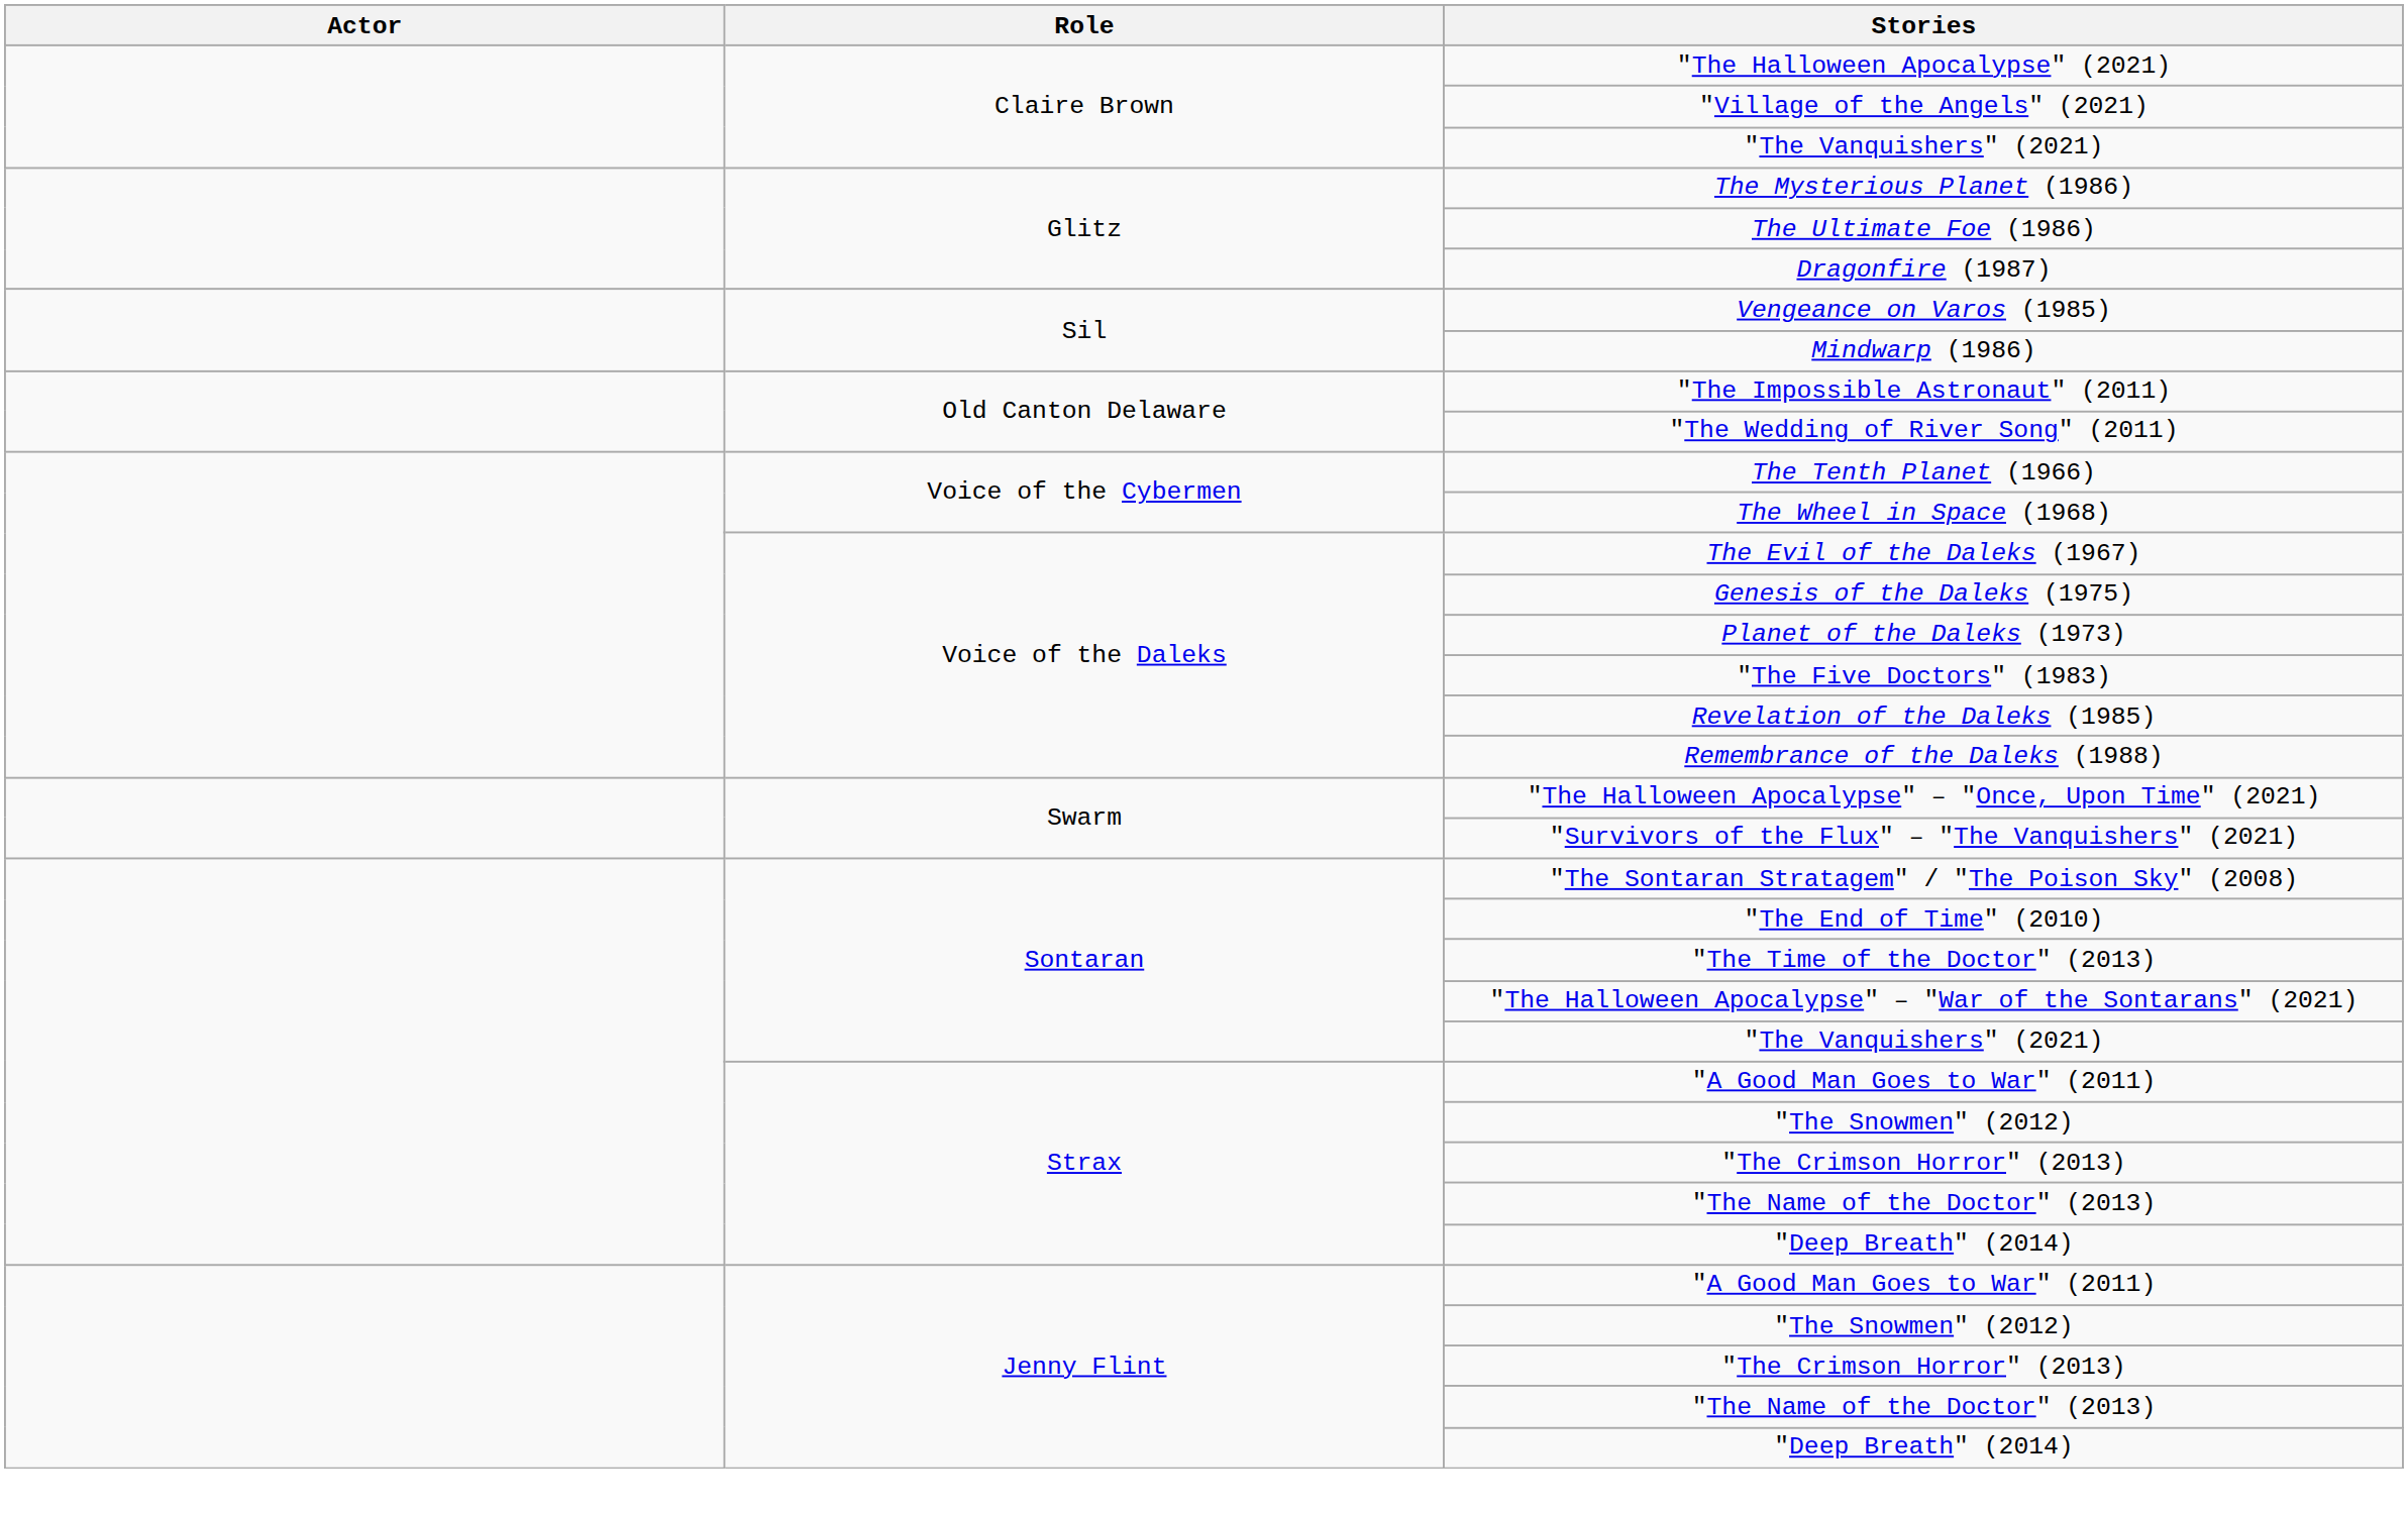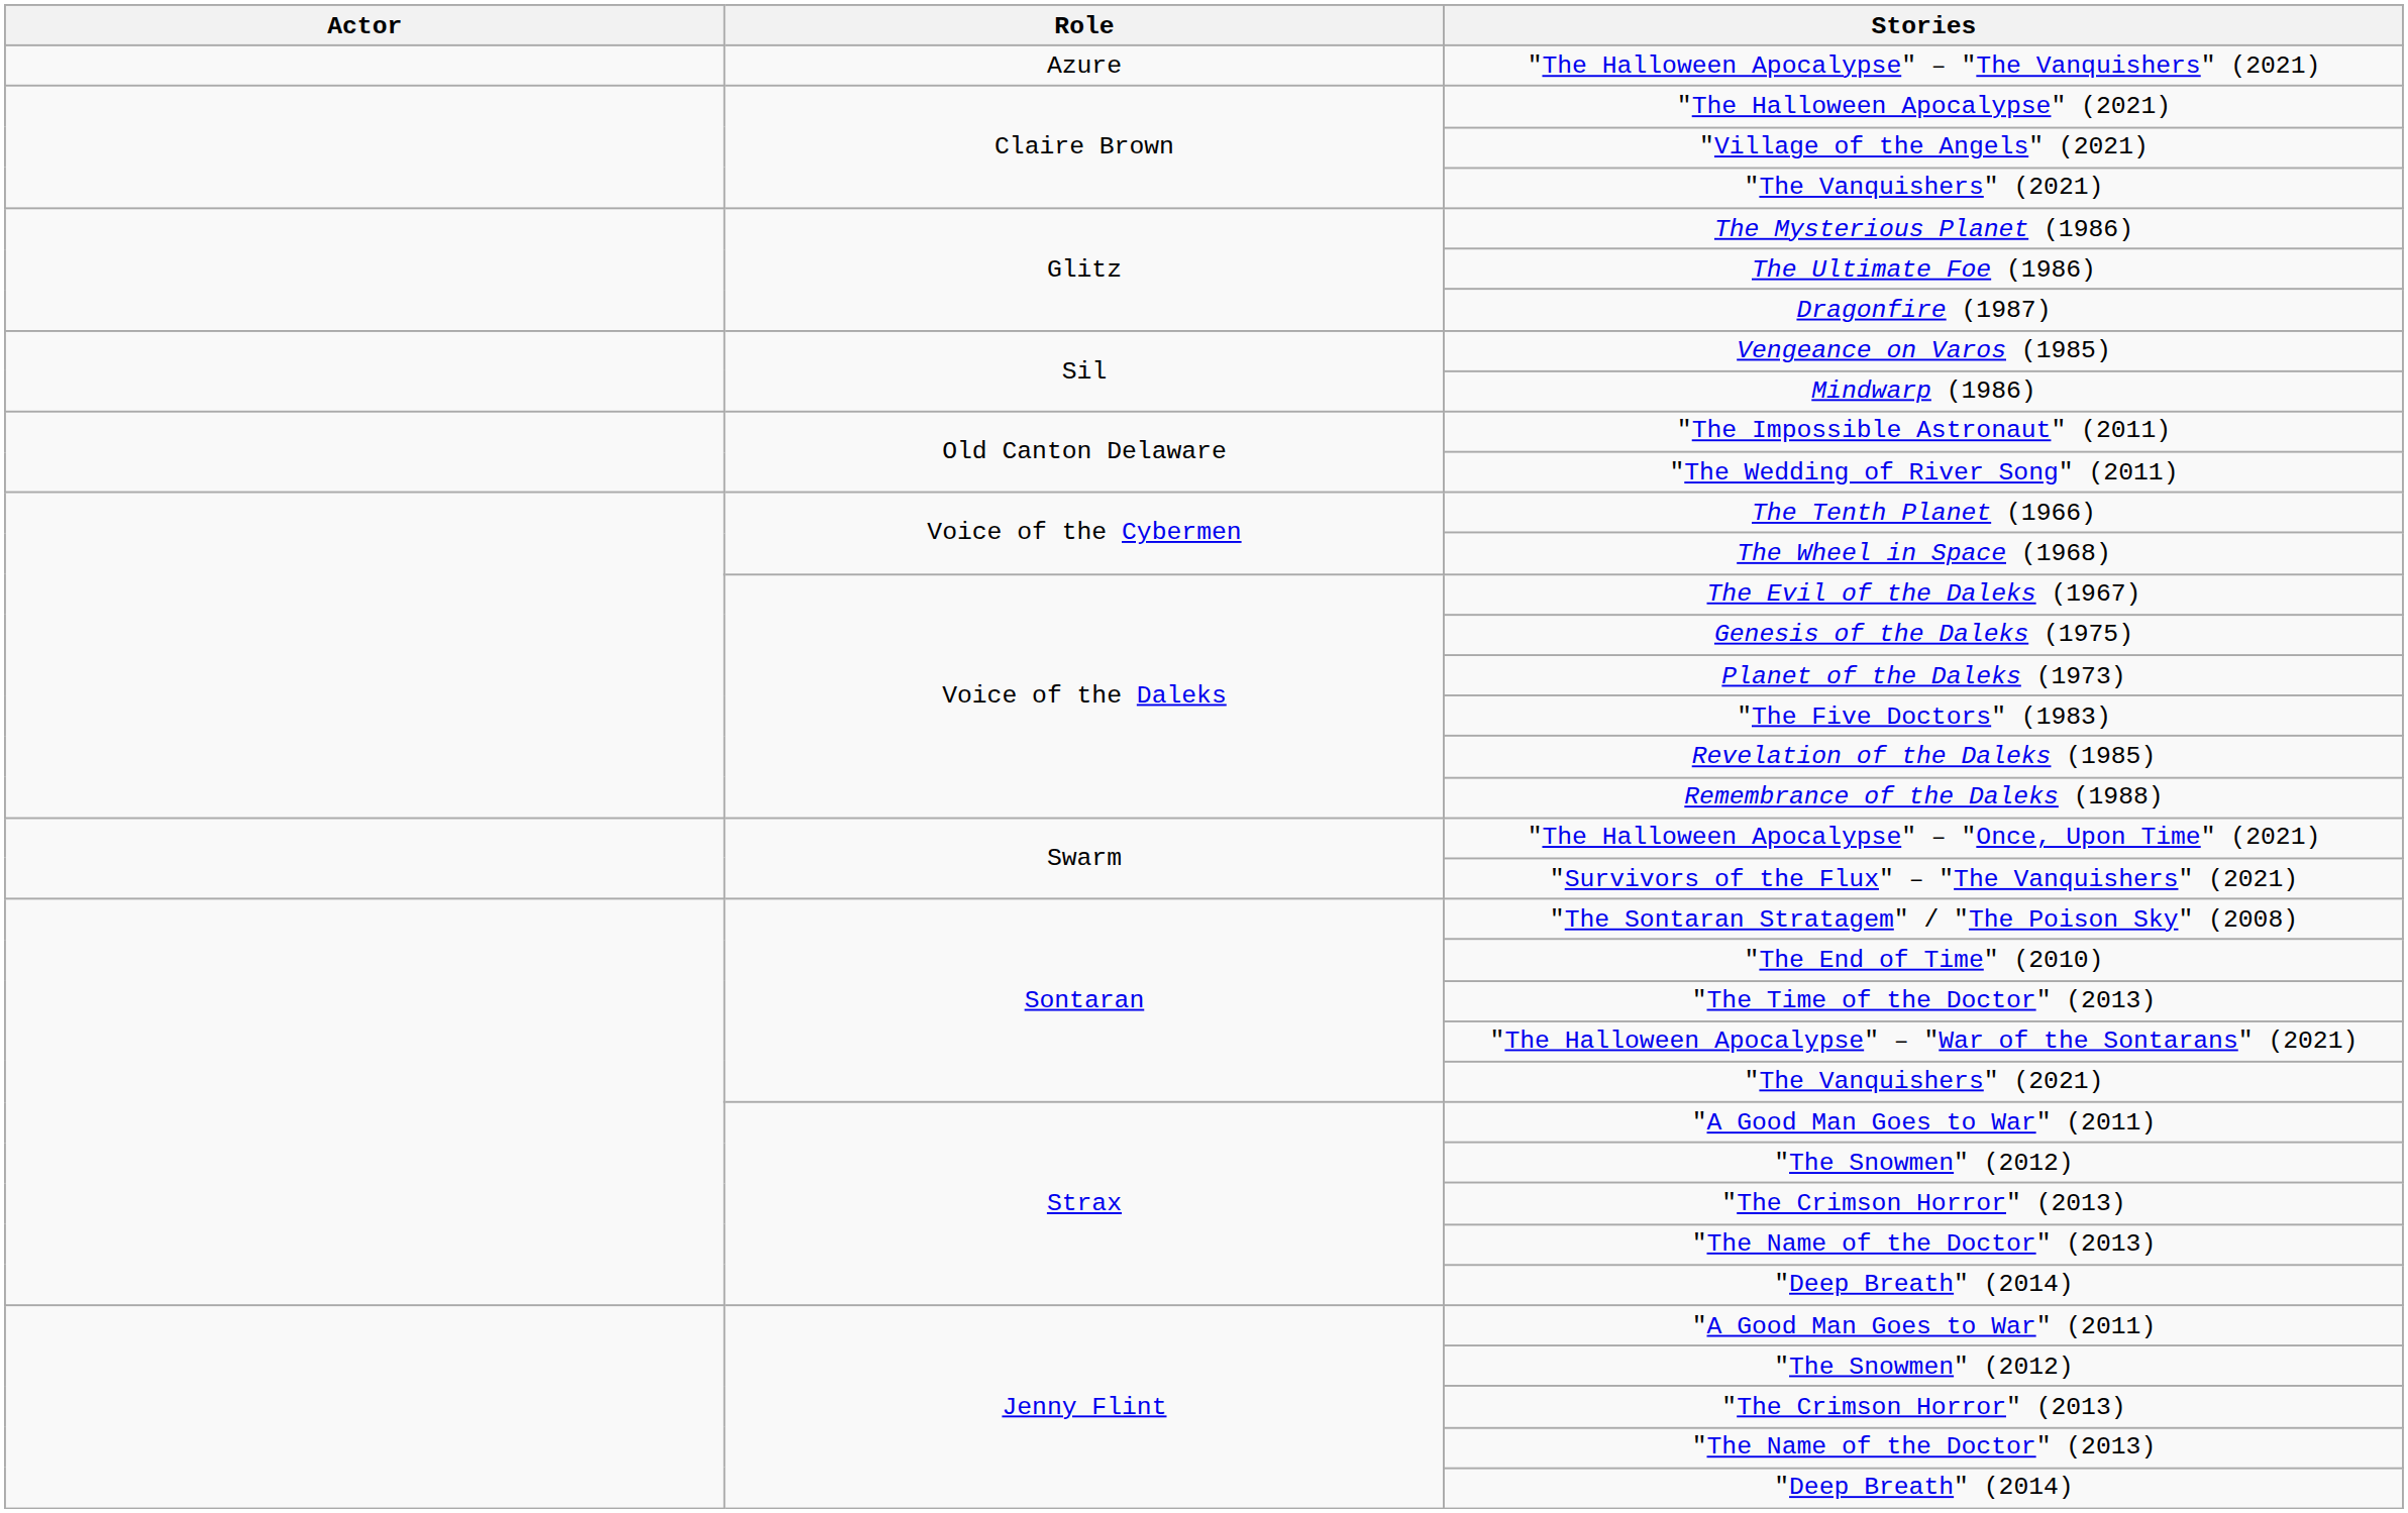+ row: Azure | "The Halloween Apocalypse" – "The Vanquishers" (2021)
